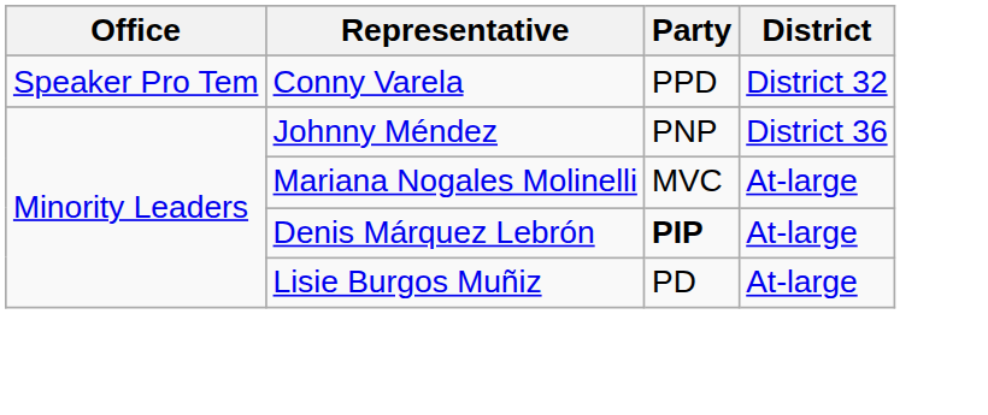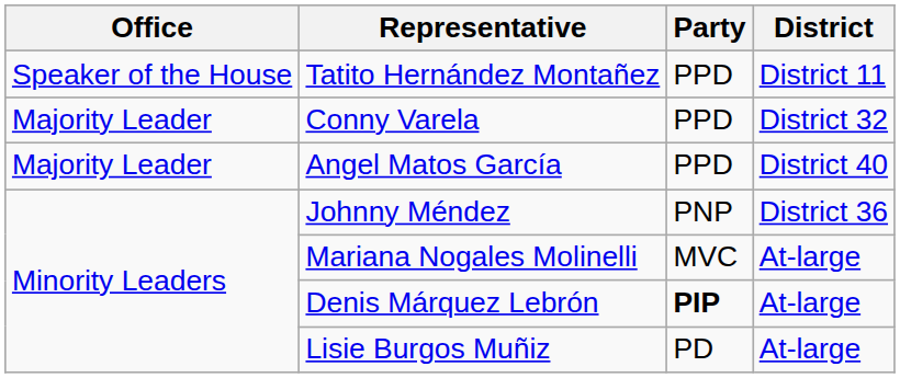+ row: Speaker of the House | Tatito Hernández Montañez | PPD | District 11
Conny Varela | Office: Speaker Pro Tem -> Majority Leader
+ row: Majority Leader | Angel Matos García | PPD | District 40
